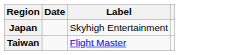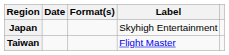+ column: Format(s)
